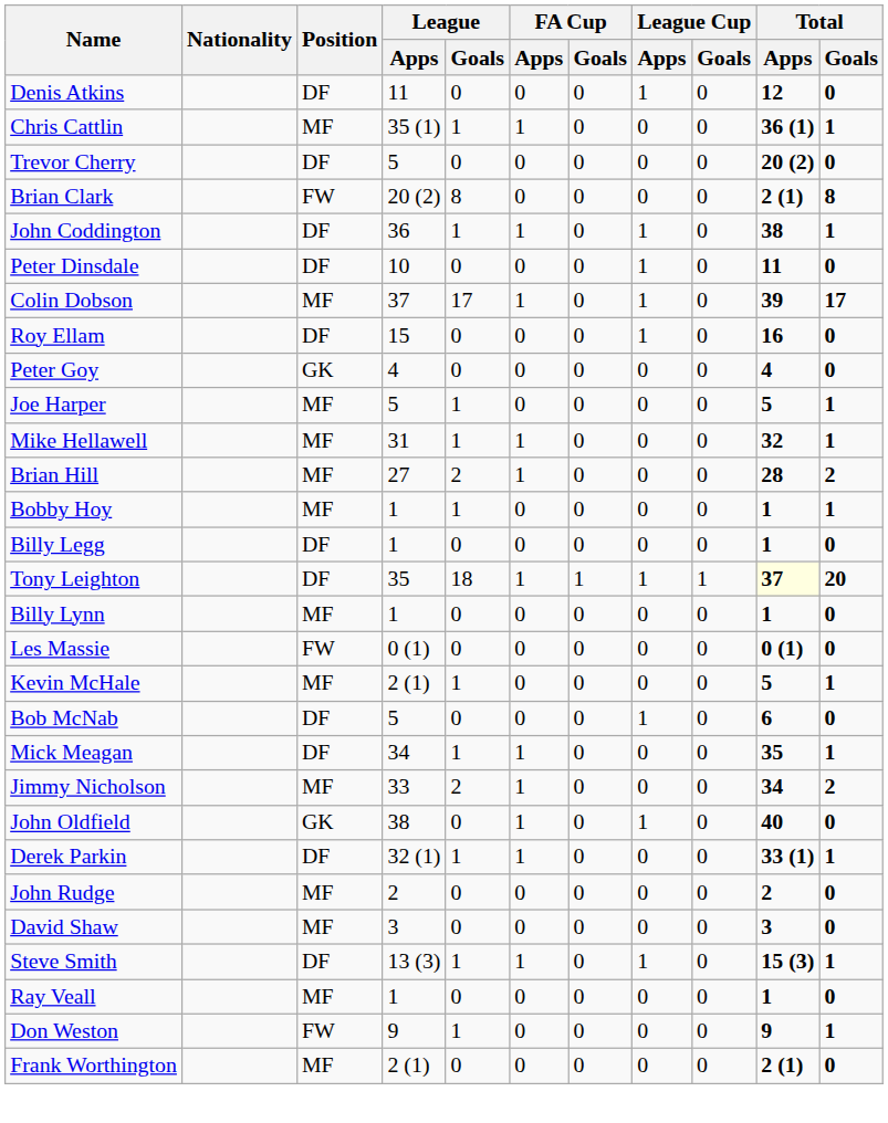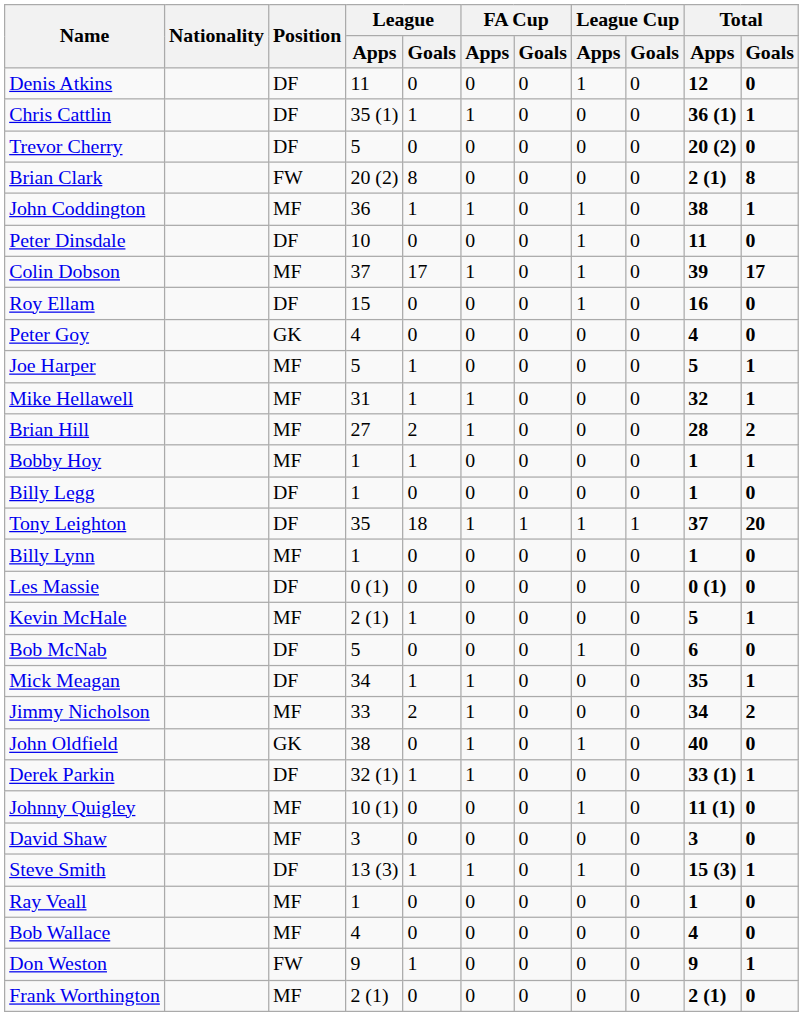Chris Cattlin | Position: MF -> DF
John Coddington | Position: DF -> MF
Tony Leighton | Total / Apps: lightyellow background -> no background
Les Massie | Position: FW -> DF
+ row: Johnny Quigley | MF | 10 (1) | 0 | 0 | 0 | 1 | 0 | 11 (1) | 0
- row: John Rudge | MF | 2 | 0 | 0 | 0 | 0 | 0 | 2 | 0
+ row: Bob Wallace | MF | 4 | 0 | 0 | 0 | 0 | 0 | 4 | 0
